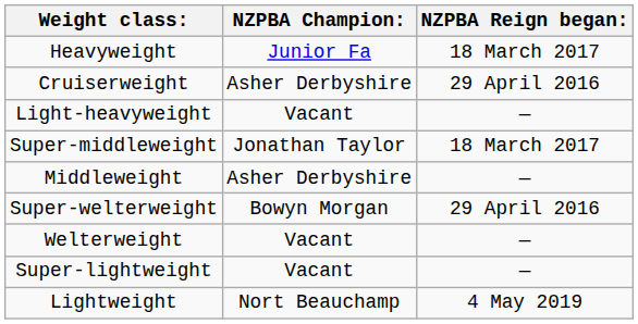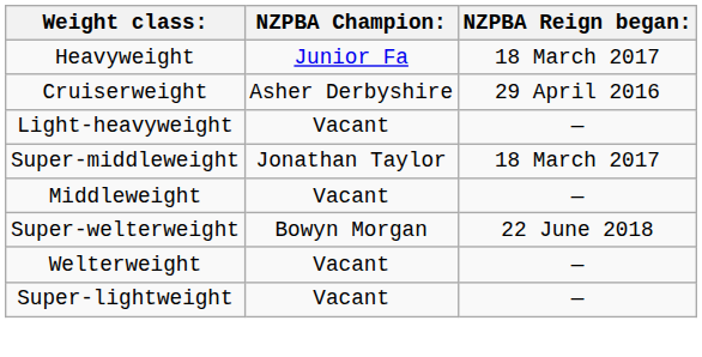Middleweight | NZPBA Champion:: Asher Derbyshire -> Vacant
Super-welterweight | NZPBA Reign began:: 29 April 2016 -> 22 June 2018
- row: Lightweight | Nort Beauchamp | 4 May 2019
